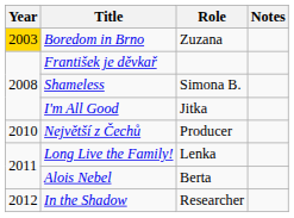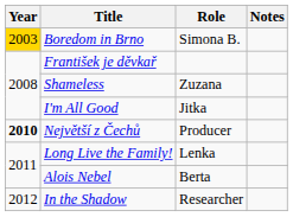Boredom in Brno | Role: Zuzana -> Simona B.
Shameless | Role: Simona B. -> Zuzana
Největší z Čechů | Year: normal -> bold
